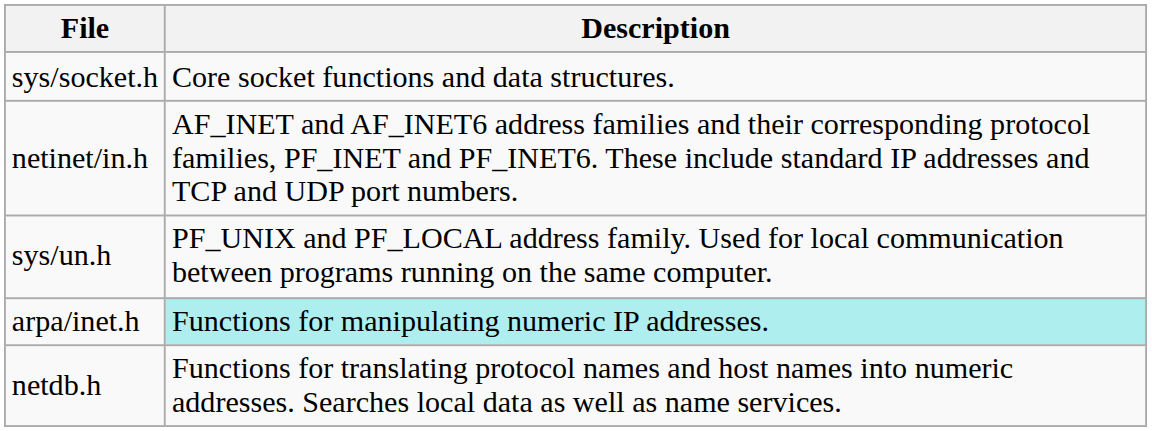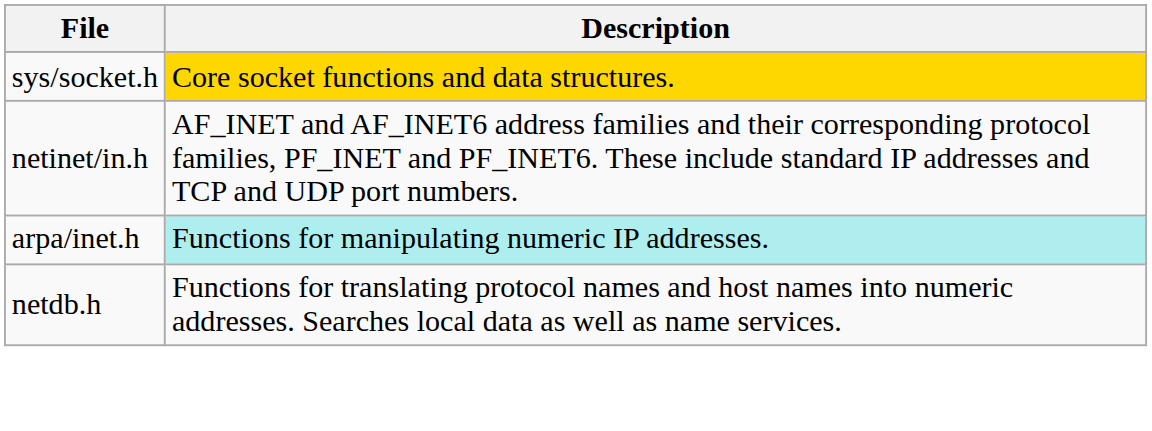sys/socket.h | Description: no background -> gold background
- row: sys/un.h | PF_UNIX and PF_LOCAL address family. Used for local communication between programs running on the same computer.
